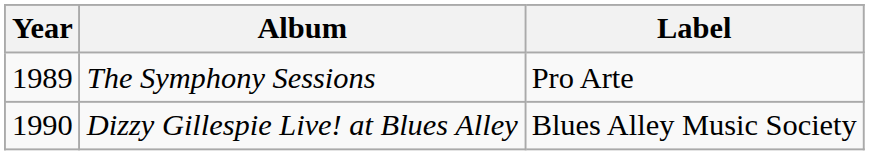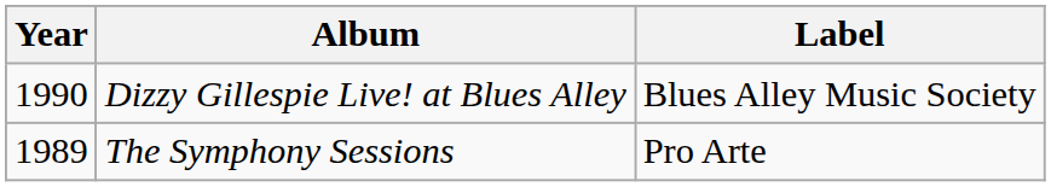rows swapped: The Symphony Sessions <-> Dizzy Gillespie Live! at Blues Alley
